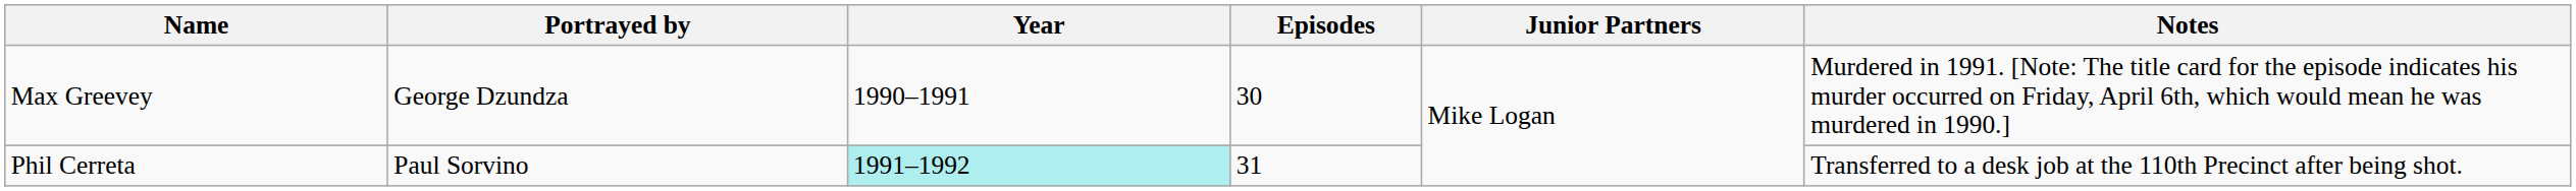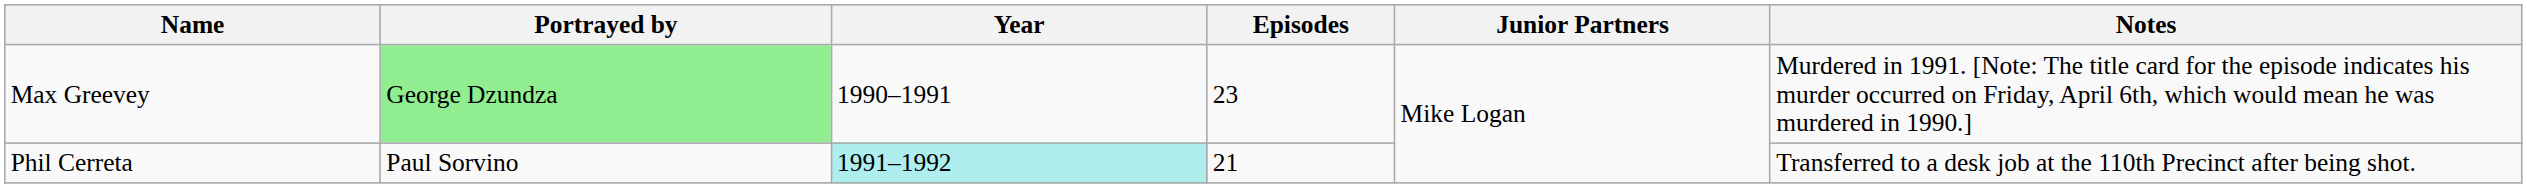Max Greevey | Portrayed by: no background -> lightgreen background
Max Greevey | Episodes: 30 -> 23
Phil Cerreta | Episodes: 31 -> 21
